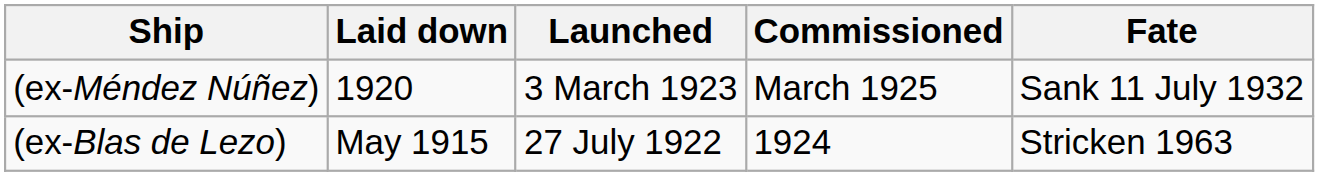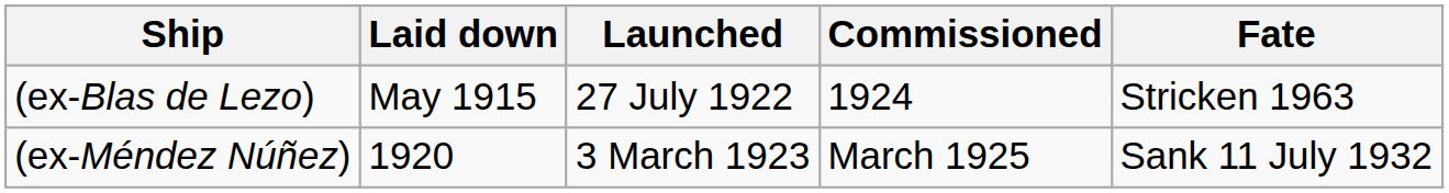rows swapped: (ex-Blas de Lezo) <-> (ex-Méndez Núñez)
